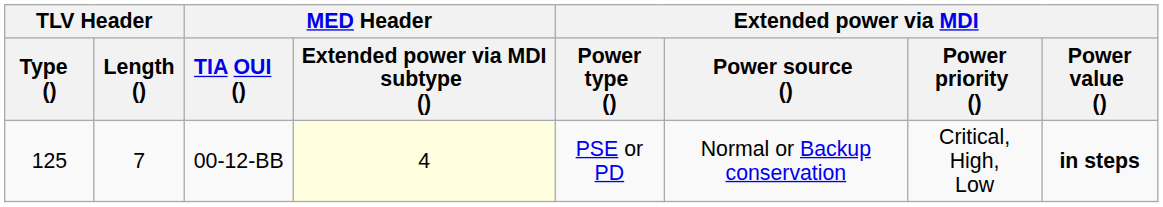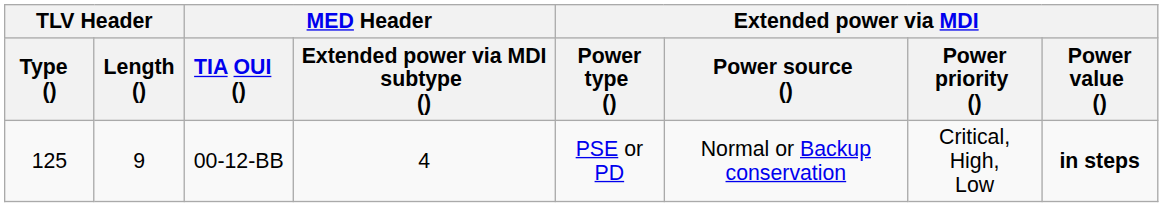00-12-BB | TLV Header / Length (): 7 -> 9
00-12-BB | MED Header / Extended power via MDI subtype (): lightyellow background -> no background
